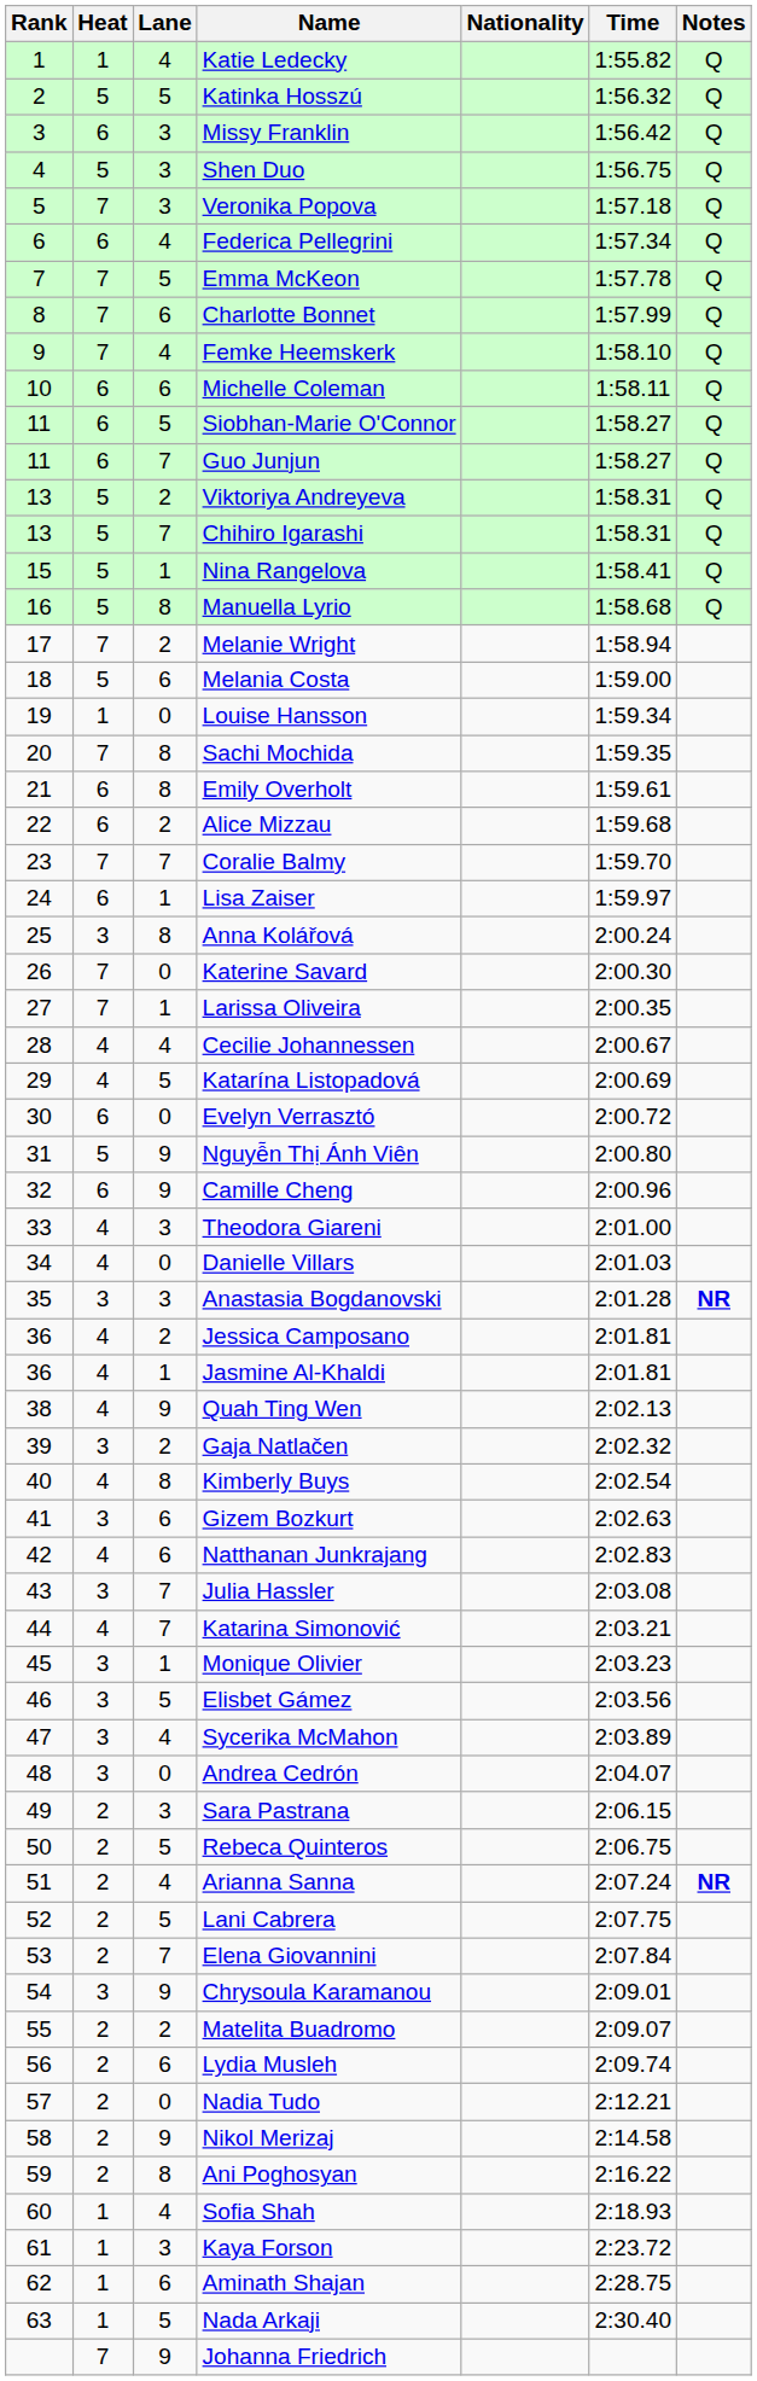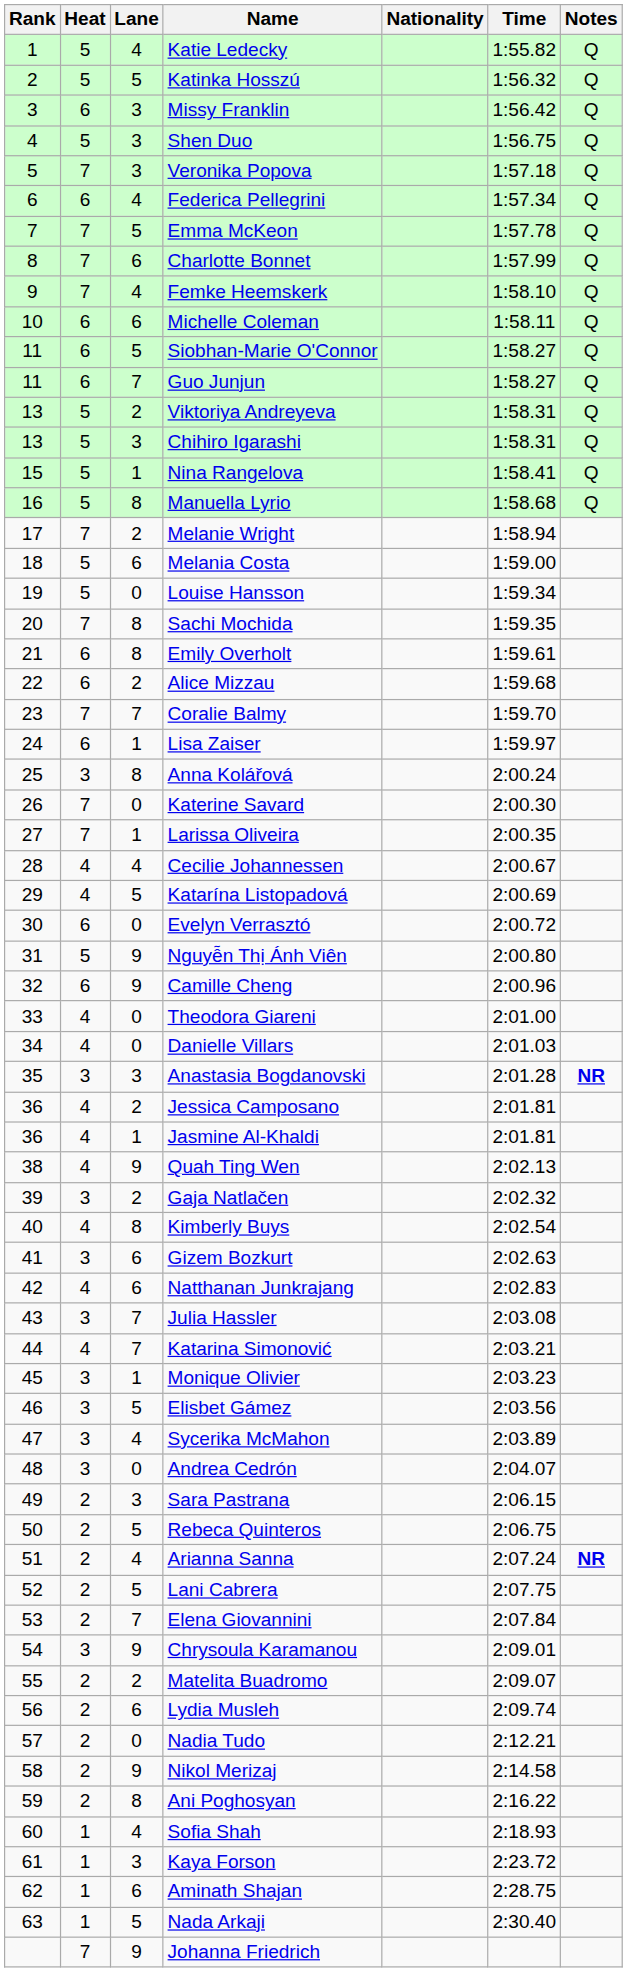Katie Ledecky | Heat: 1 -> 5
Chihiro Igarashi | Lane: 7 -> 3
Louise Hansson | Heat: 1 -> 5
Theodora Giareni | Lane: 3 -> 0
